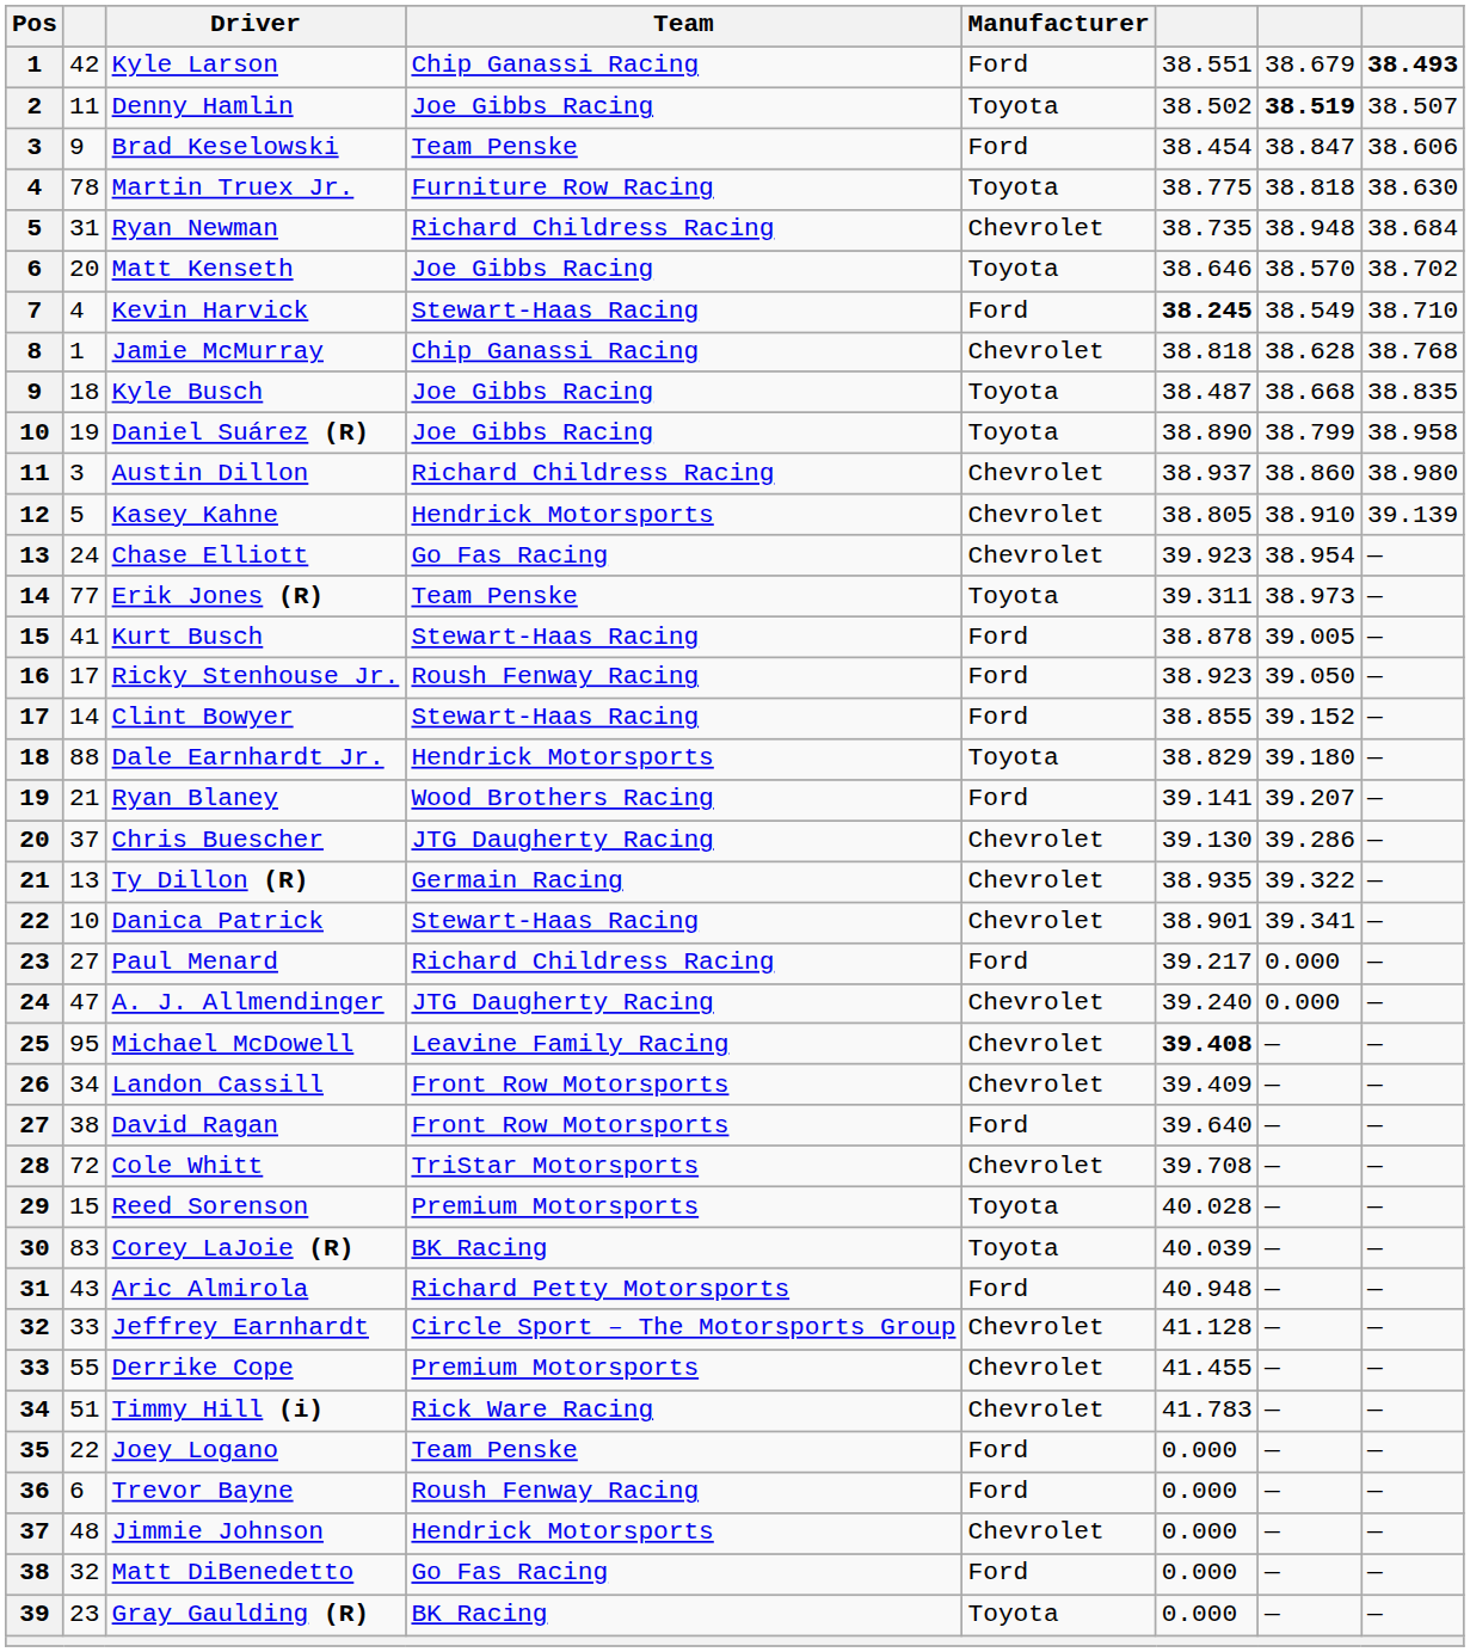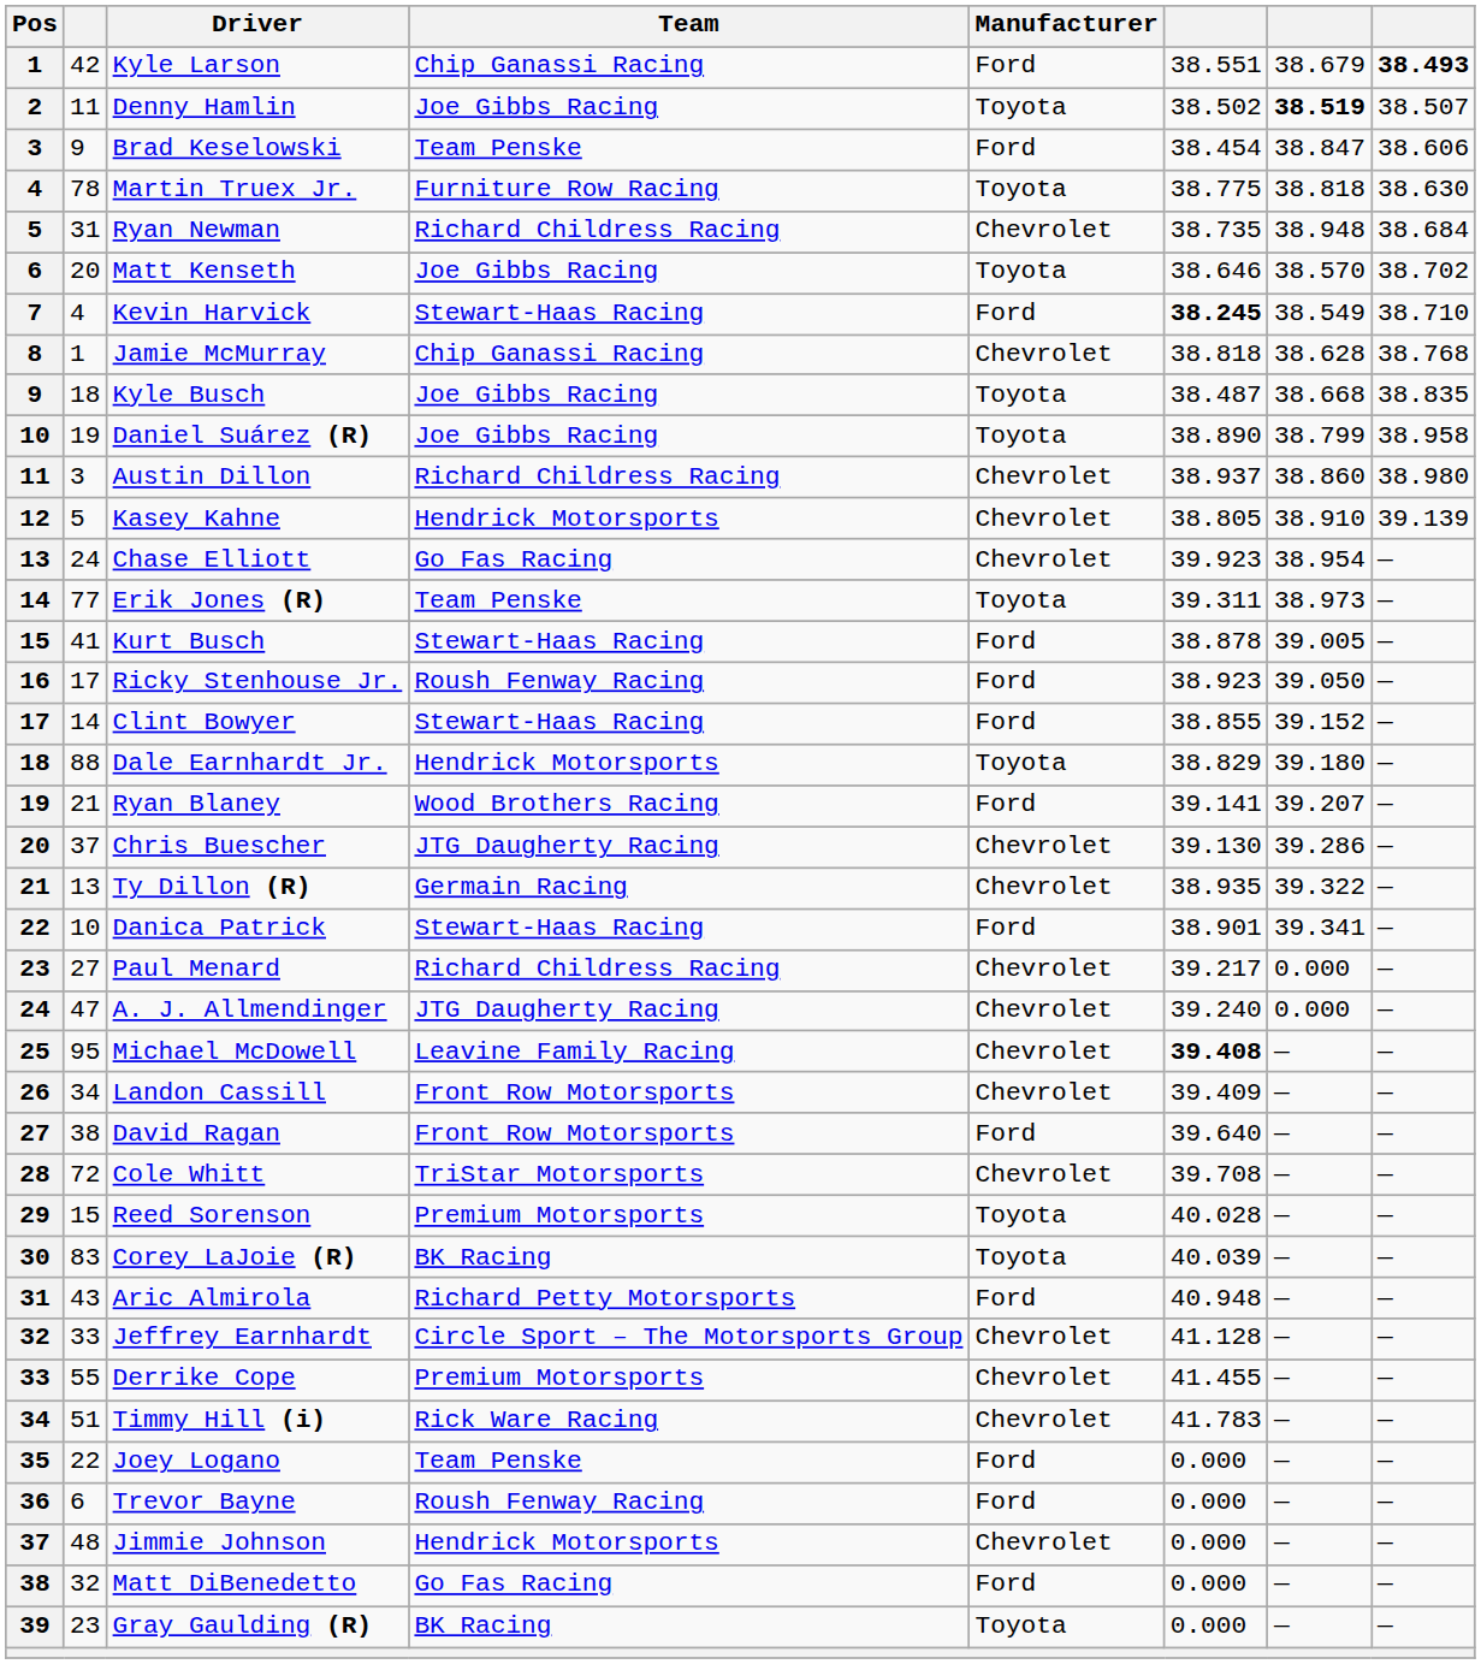Danica Patrick | Manufacturer: Chevrolet -> Ford
Paul Menard | Manufacturer: Ford -> Chevrolet
